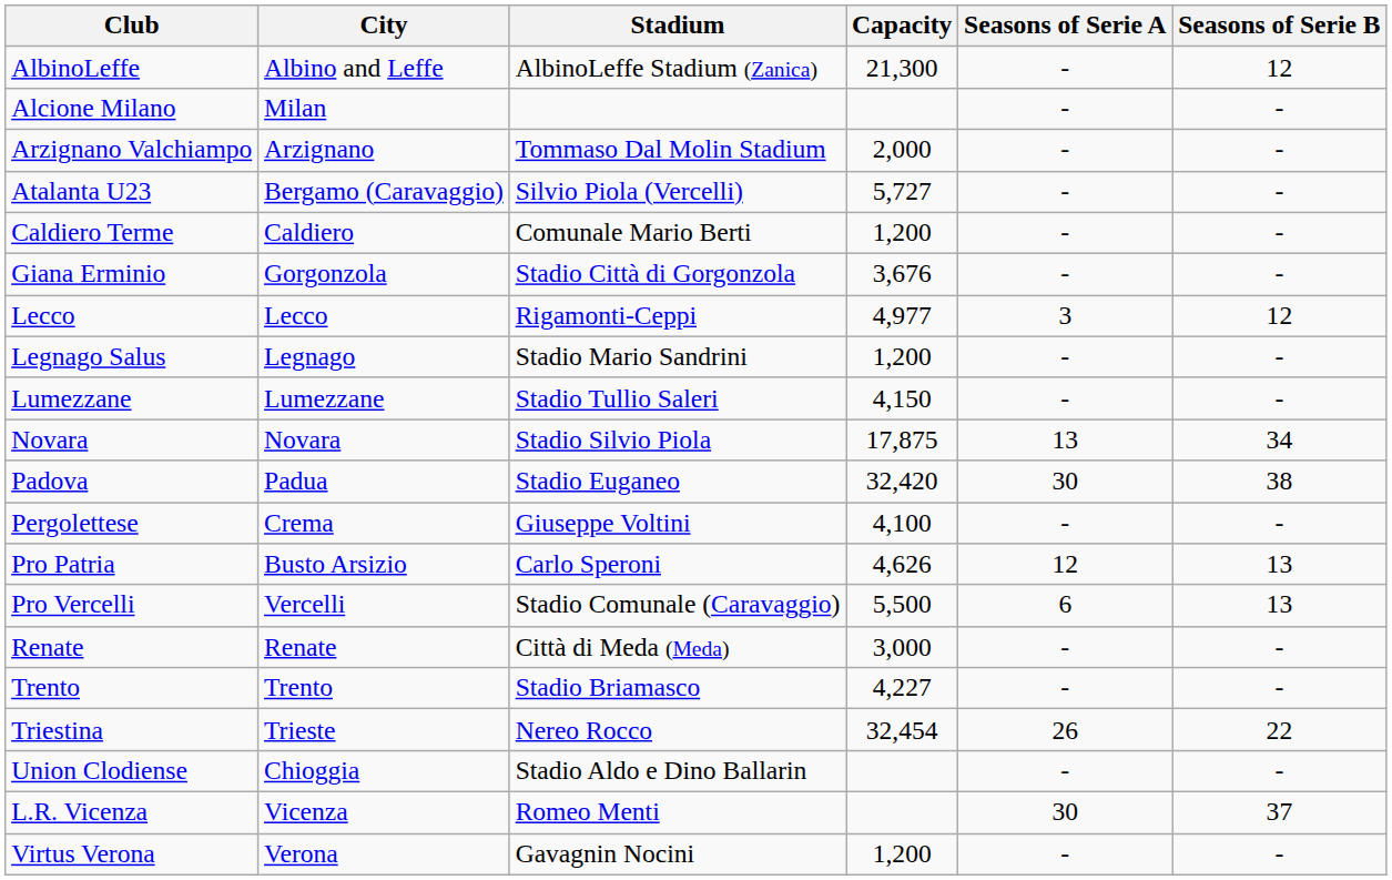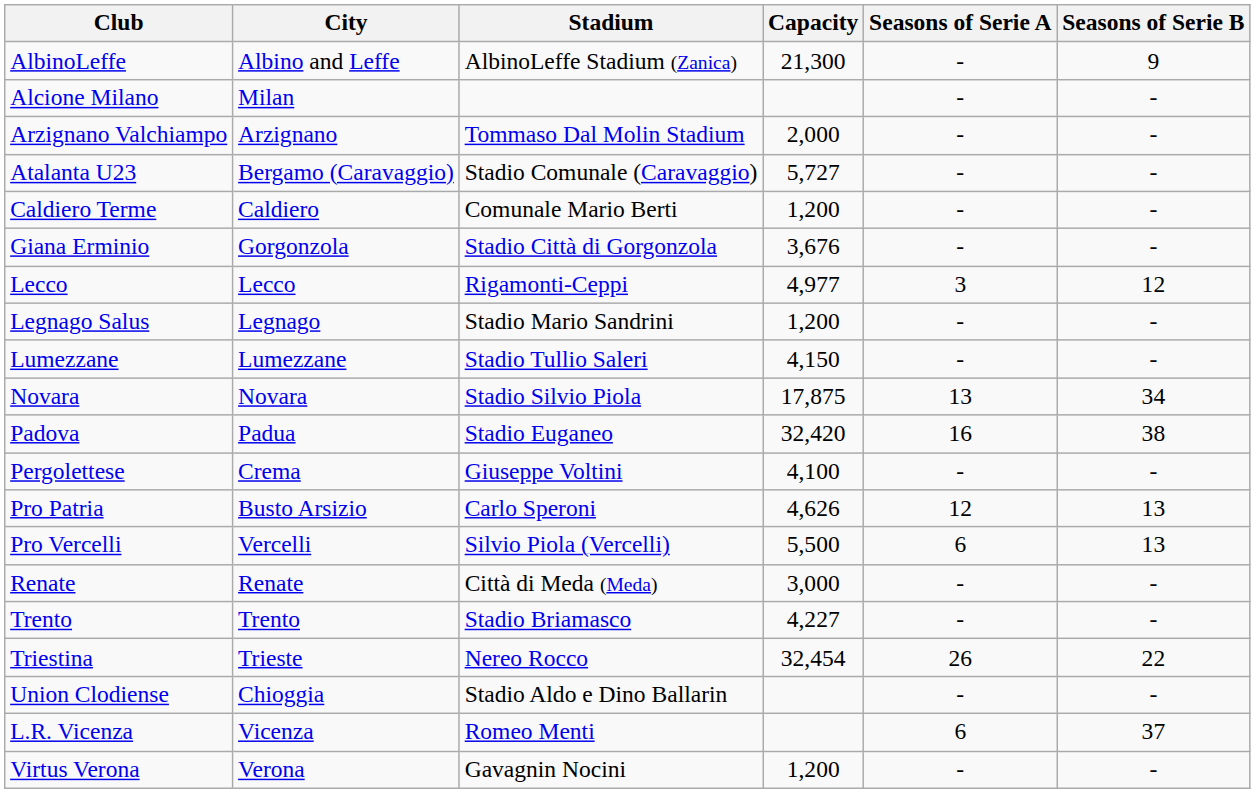AlbinoLeffe | Seasons of Serie B: 12 -> 9
Atalanta U23 | Stadium: Silvio Piola (Vercelli) -> Stadio Comunale (Caravaggio)
Padova | Seasons of Serie A: 30 -> 16
Pro Vercelli | Stadium: Stadio Comunale (Caravaggio) -> Silvio Piola (Vercelli)
L.R. Vicenza | Seasons of Serie A: 30 -> 6
